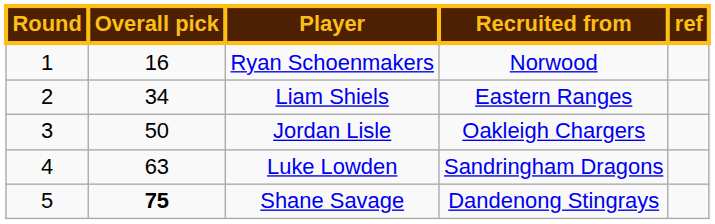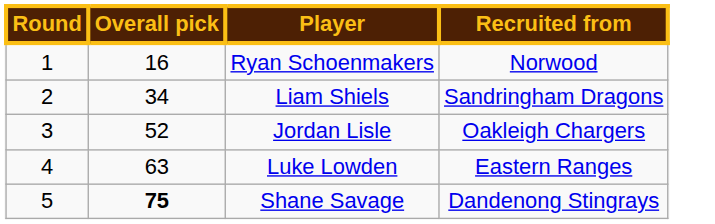- column: ref
Liam Shiels | Recruited from: Eastern Ranges -> Sandringham Dragons
Jordan Lisle | Overall pick: 50 -> 52
Luke Lowden | Recruited from: Sandringham Dragons -> Eastern Ranges
